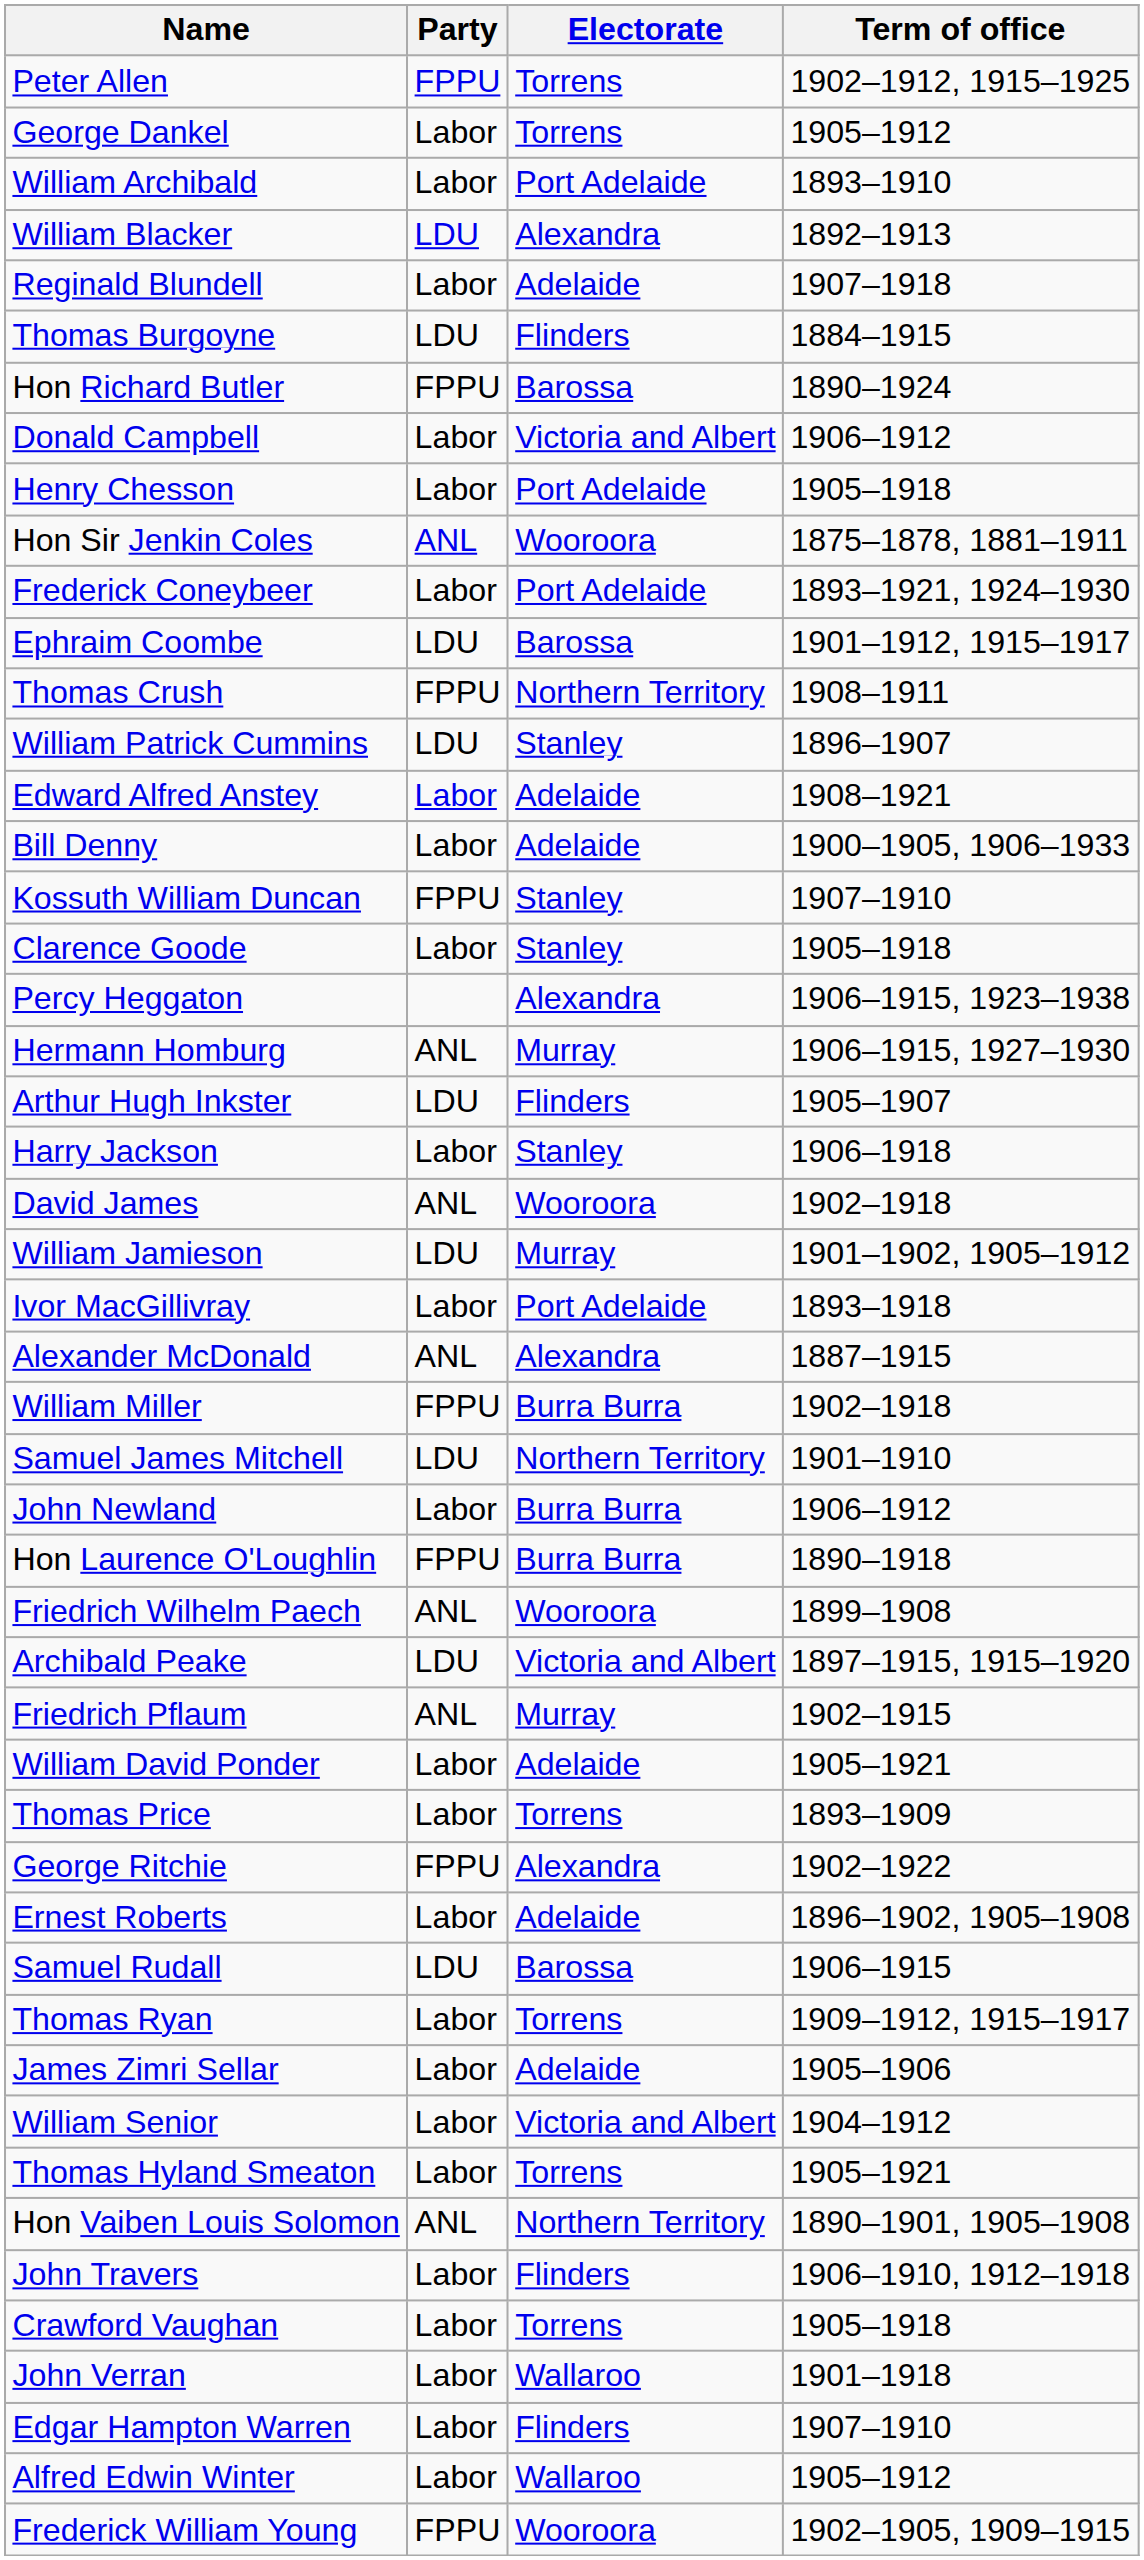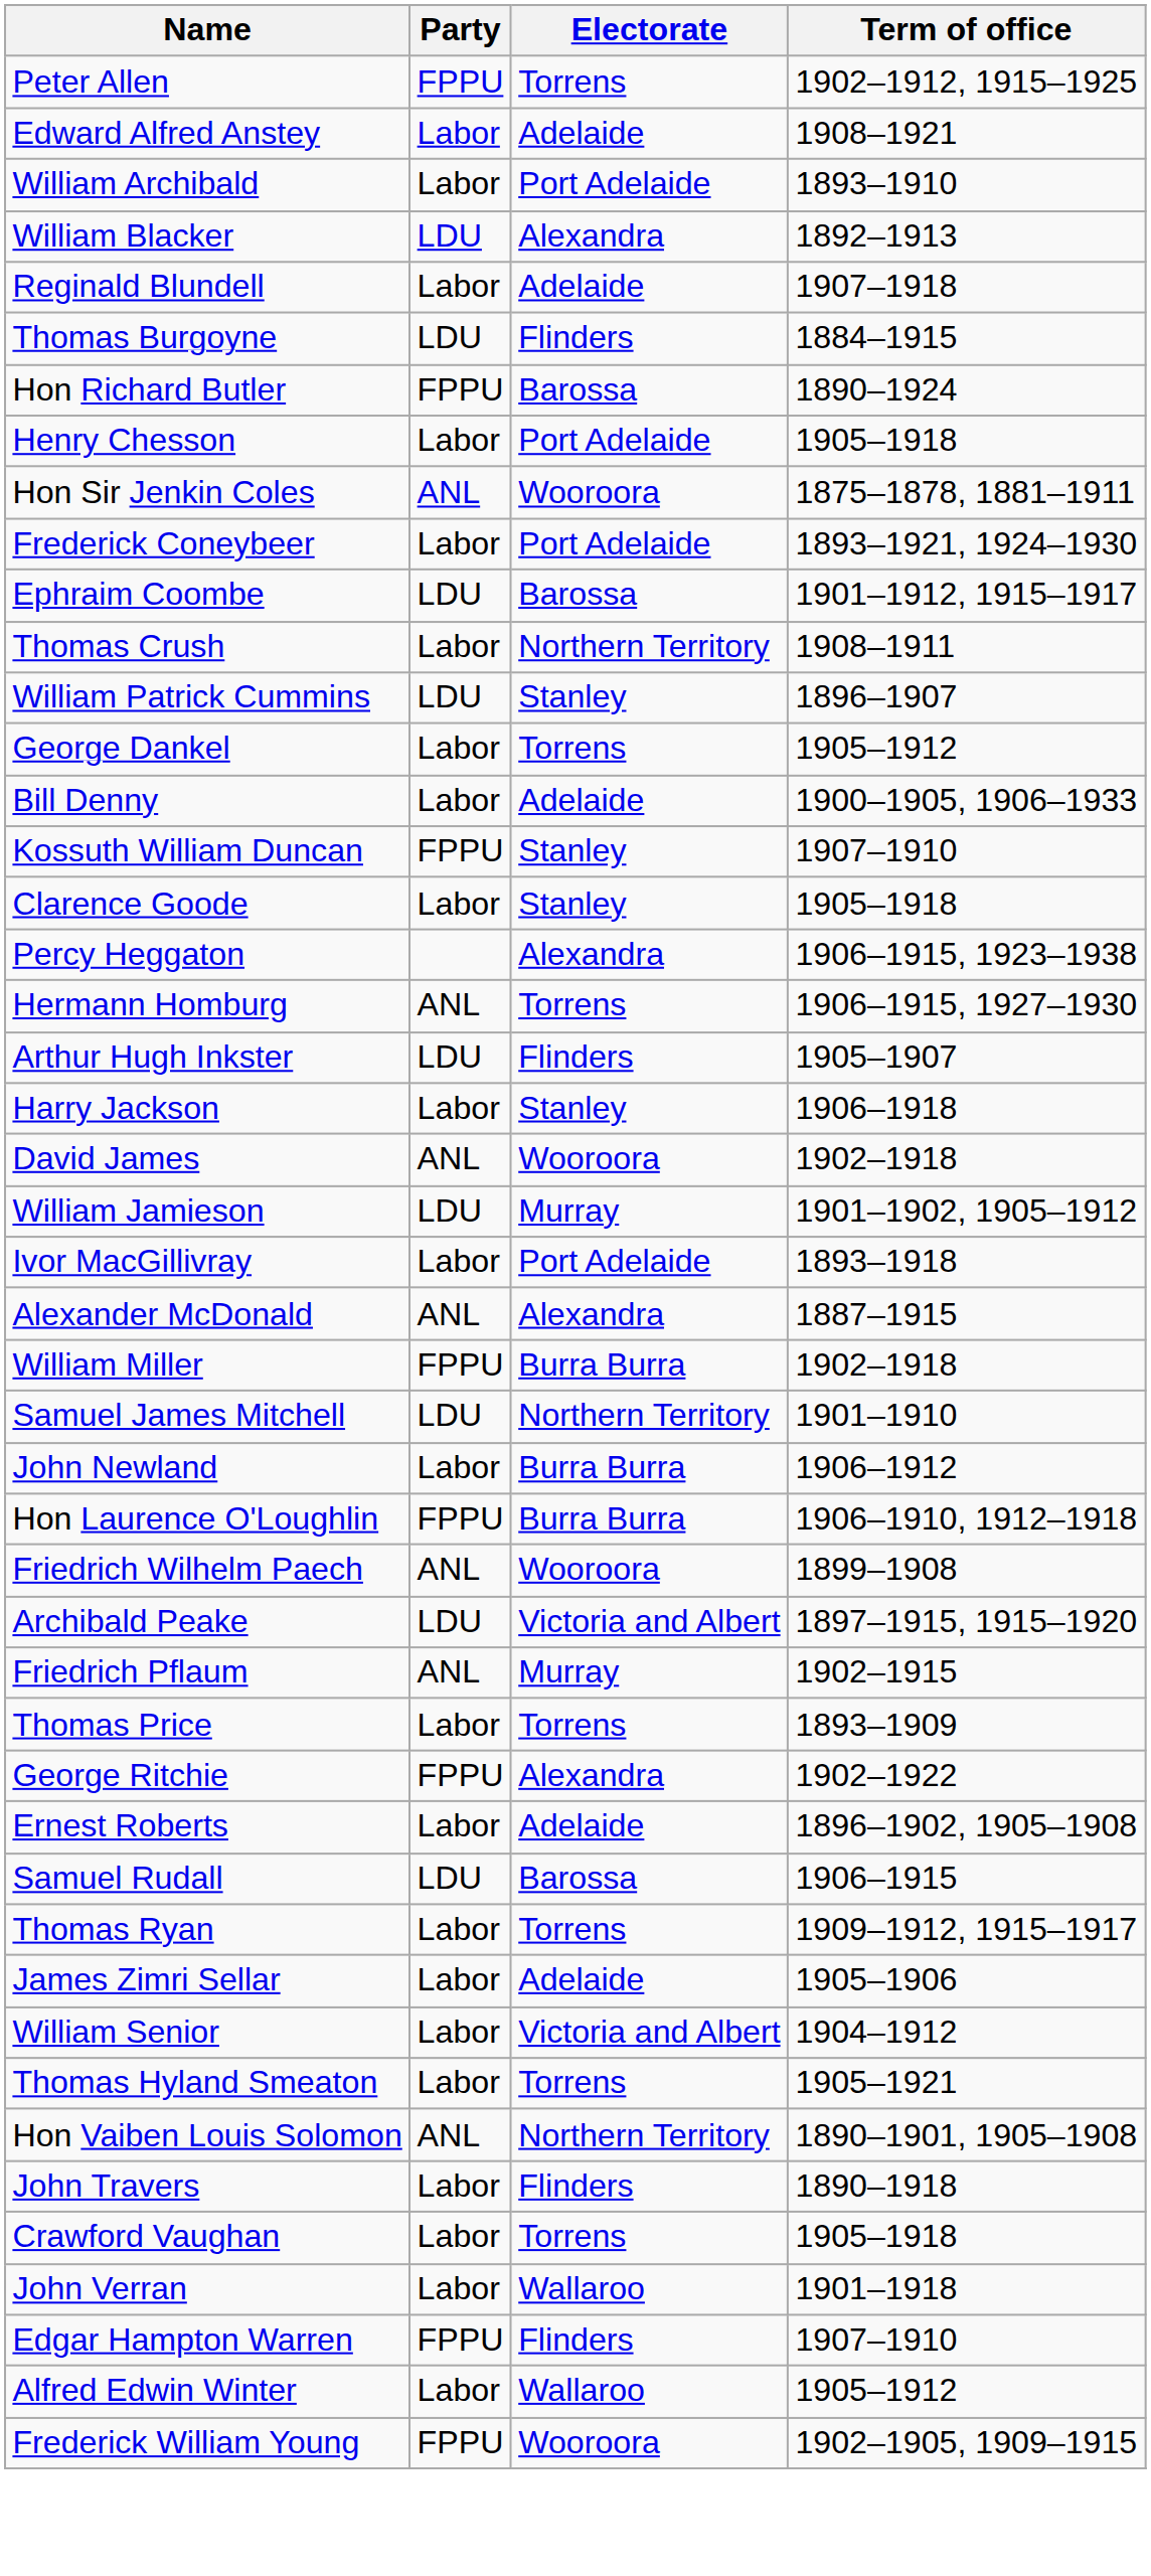rows swapped: Edward Alfred Anstey <-> George Dankel
- row: Donald Campbell | Labor | Victoria and Albert | 1906–1912
Thomas Crush | Party: FPPU -> Labor
Hermann Homburg | Electorate: Murray -> Torrens
Hon Laurence O'Loughlin | Term of office: 1890–1918 -> 1906–1910, 1912–1918
- row: William David Ponder | Labor | Adelaide | 1905–1921
John Travers | Term of office: 1906–1910, 1912–1918 -> 1890–1918
Edgar Hampton Warren | Party: Labor -> FPPU
